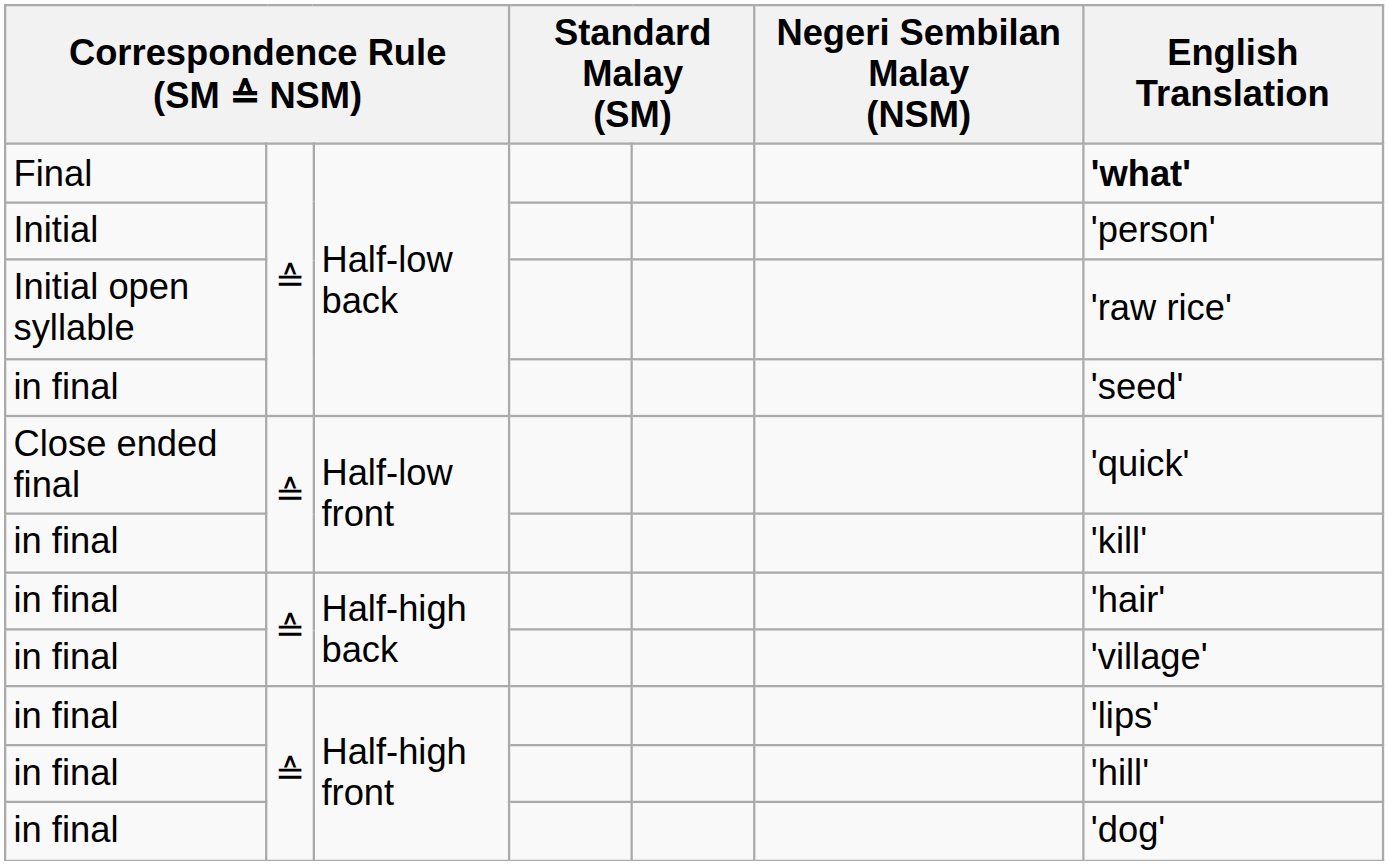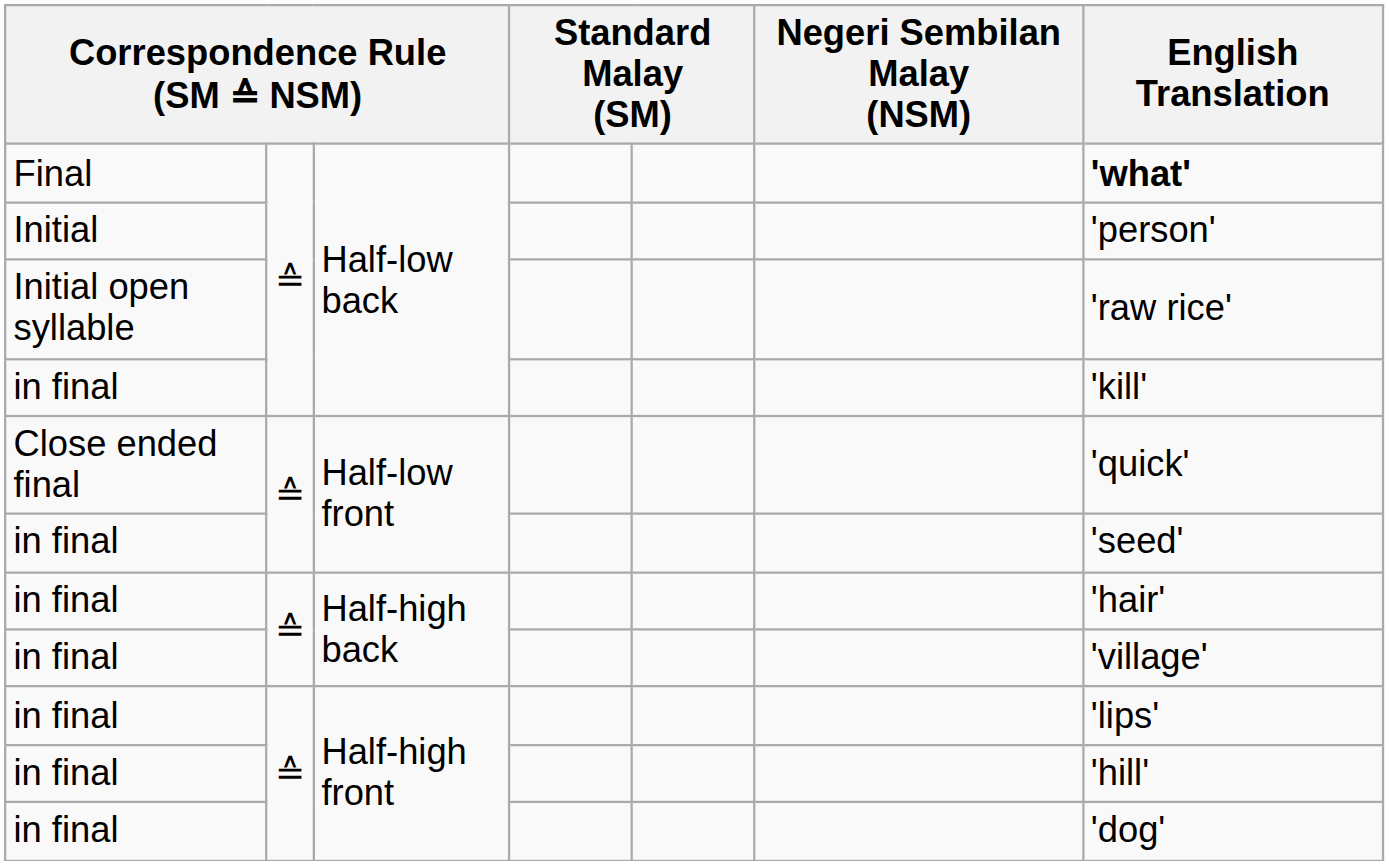in final / Half-low back | English Translation: 'seed' -> 'kill'
in final / Half-low front | English Translation: 'kill' -> 'seed'
